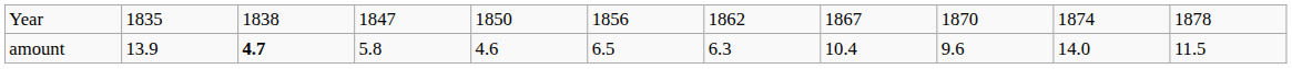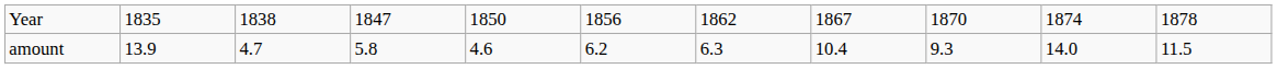amount | column 3: bold -> normal
amount | column 6: 6.5 -> 6.2
amount | column 9: 9.6 -> 9.3
